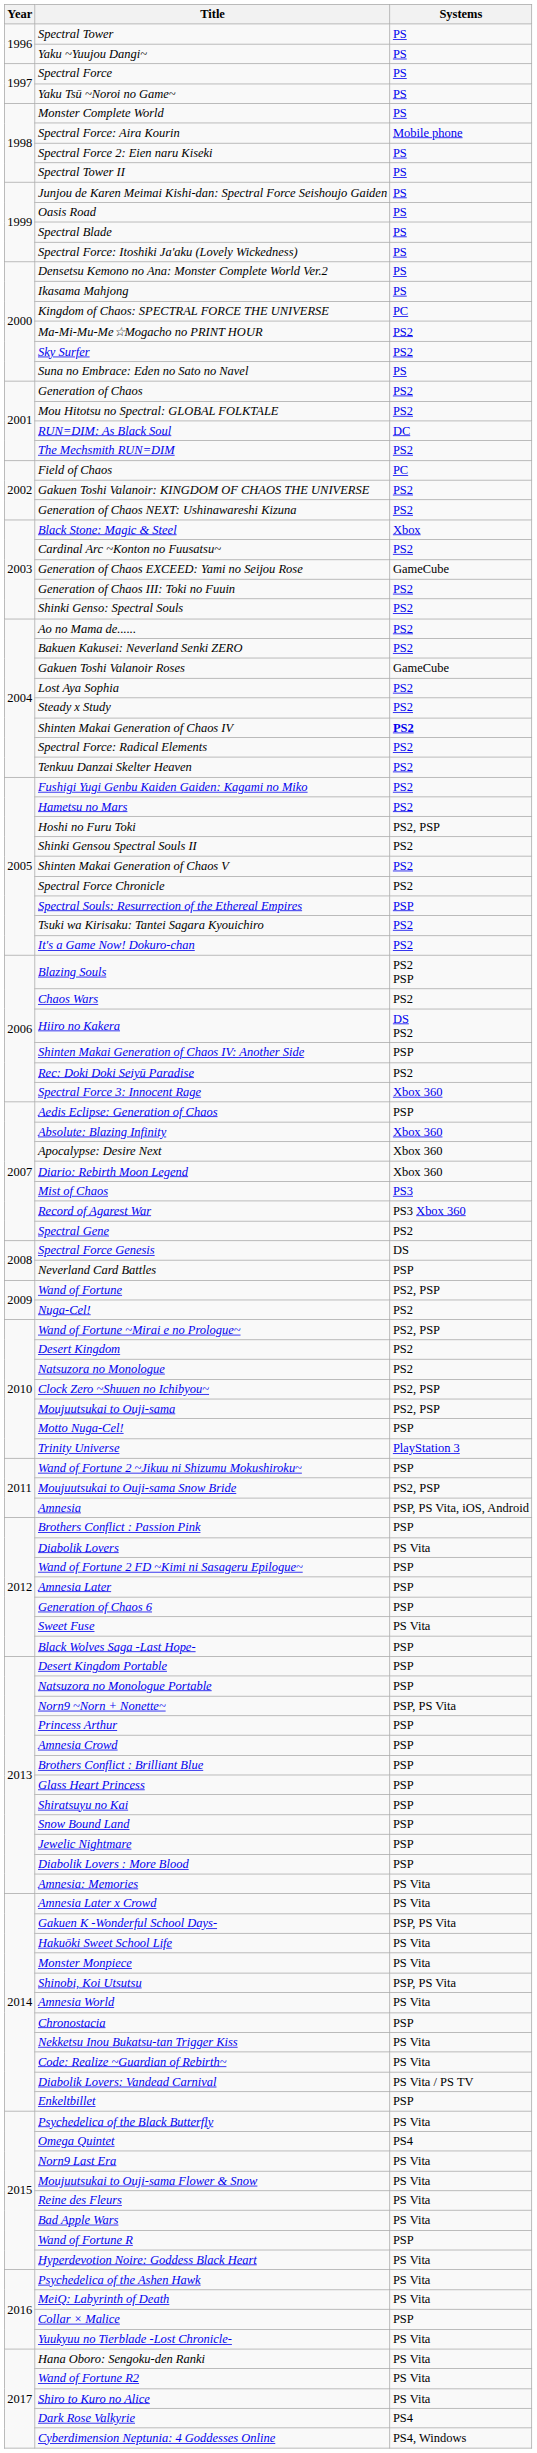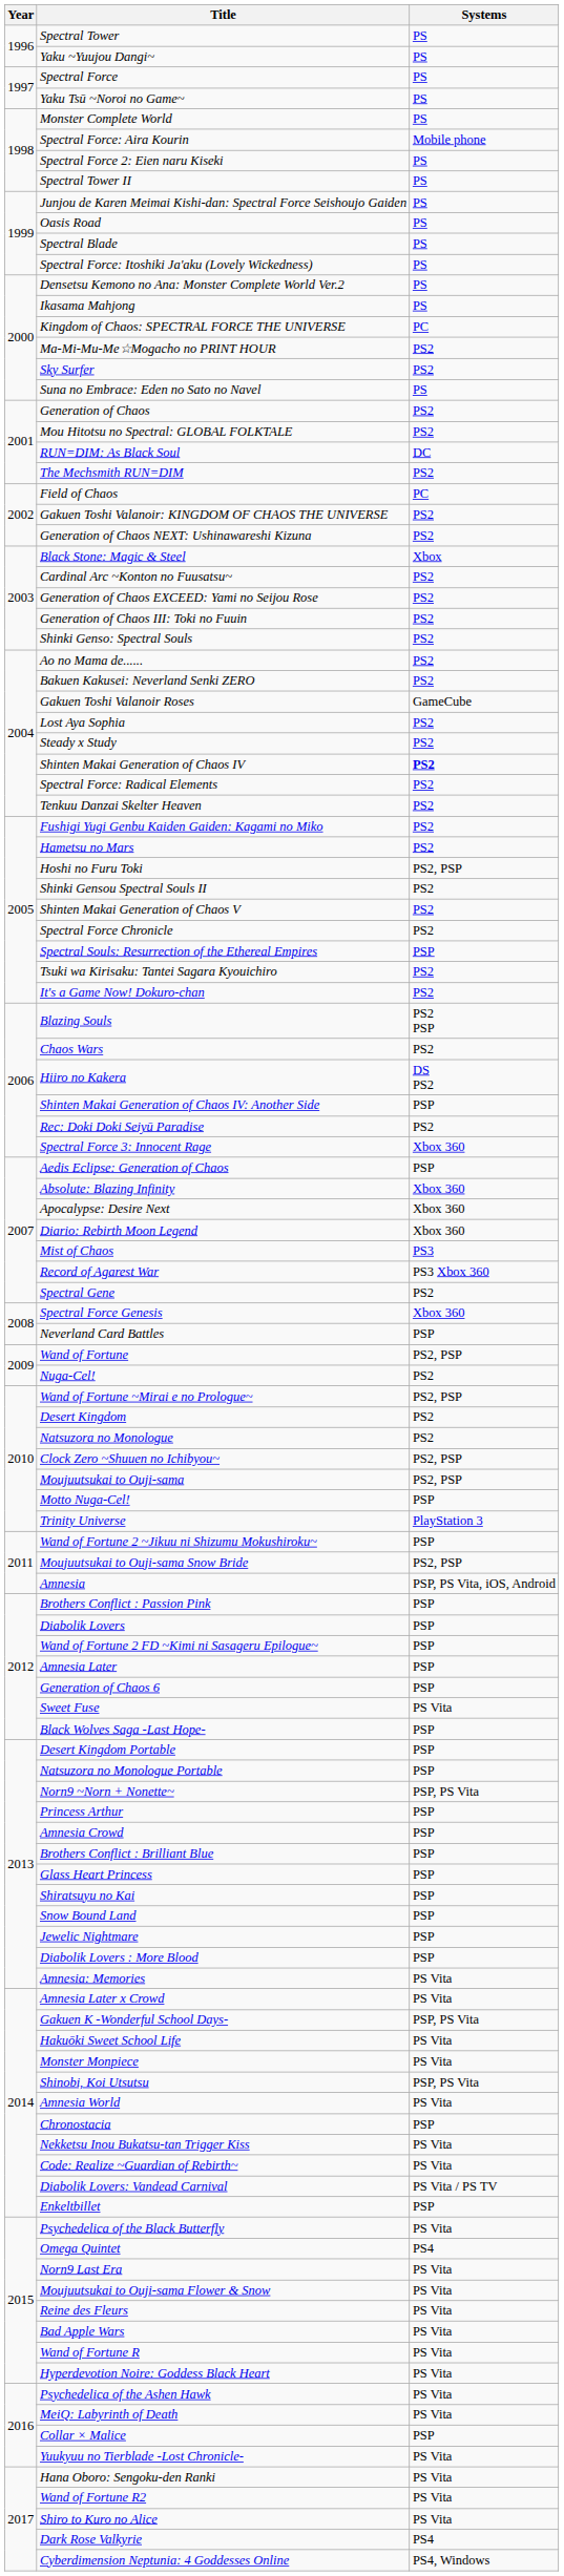Generation of Chaos EXCEED: Yami no Seijou Rose | Systems: GameCube -> PS2
Spectral Force Genesis | Systems: DS -> Xbox 360
Diabolik Lovers | Systems: PS Vita -> PSP
Wand of Fortune R | Systems: PSP -> PS Vita
